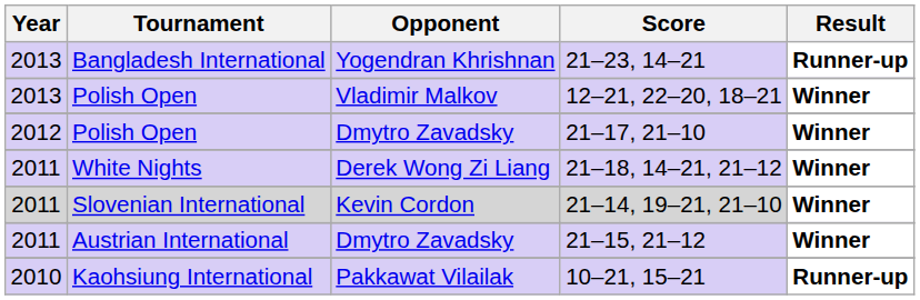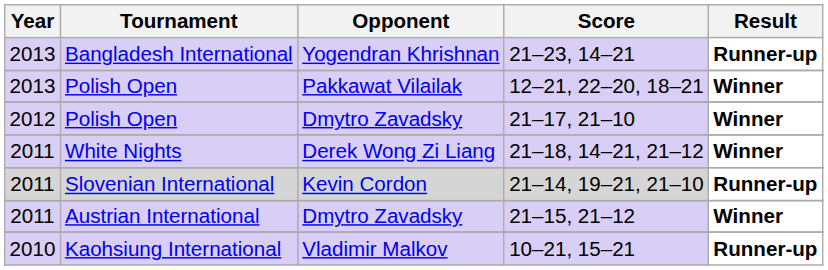12–21, 22–20, 18–21 | Opponent: Vladimir Malkov -> Pakkawat Vilailak
21–14, 19–21, 21–10 | Result: Winner -> Runner-up
10–21, 15–21 | Opponent: Pakkawat Vilailak -> Vladimir Malkov
